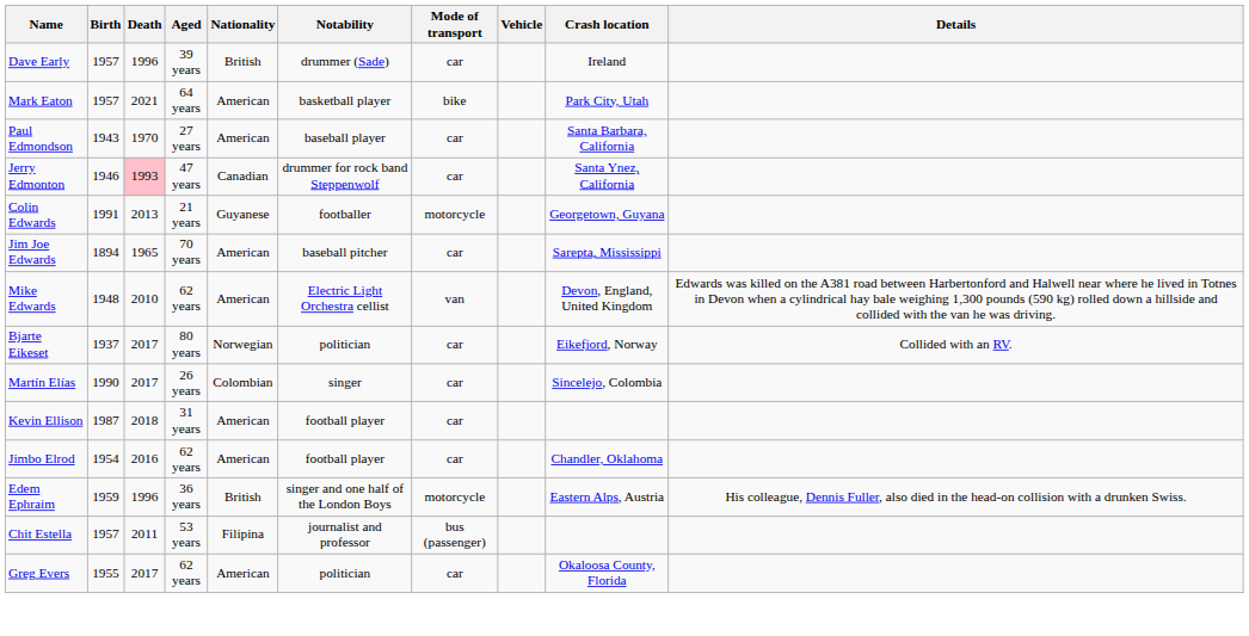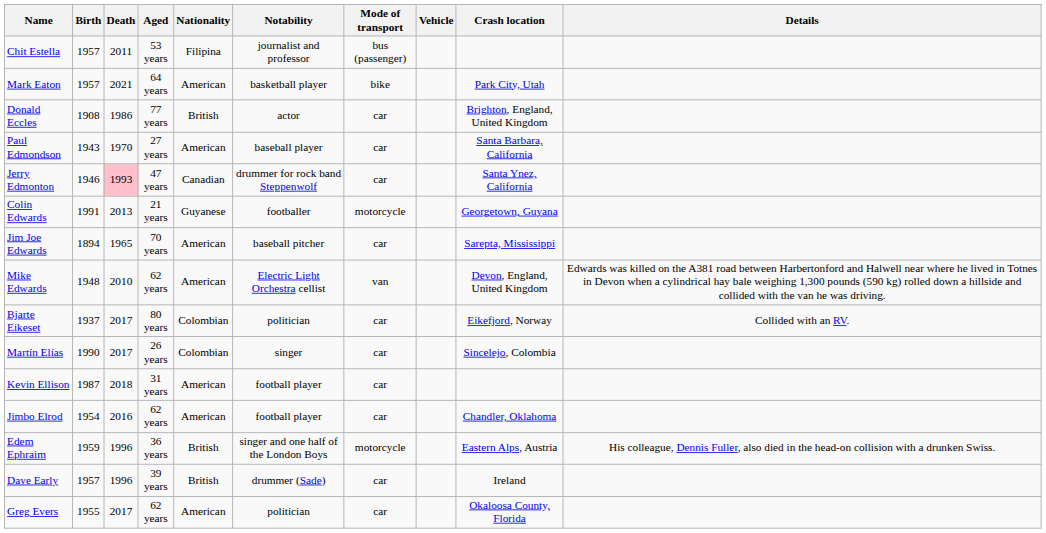rows swapped: Dave Early <-> Chit Estella
+ row: Donald Eccles | 1908 | 1986 | 77 years | British | actor | car | Brighton, England, United Kingdom
Bjarte Eikeset | Nationality: Norwegian -> Colombian
